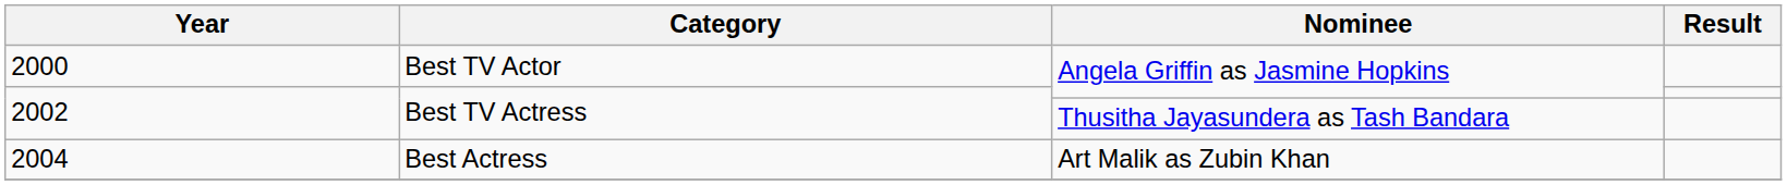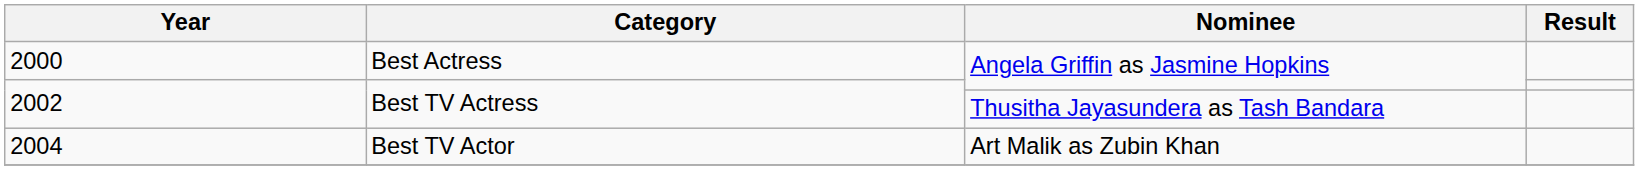2000 | Category: Best TV Actor -> Best Actress
2004 | Category: Best Actress -> Best TV Actor
